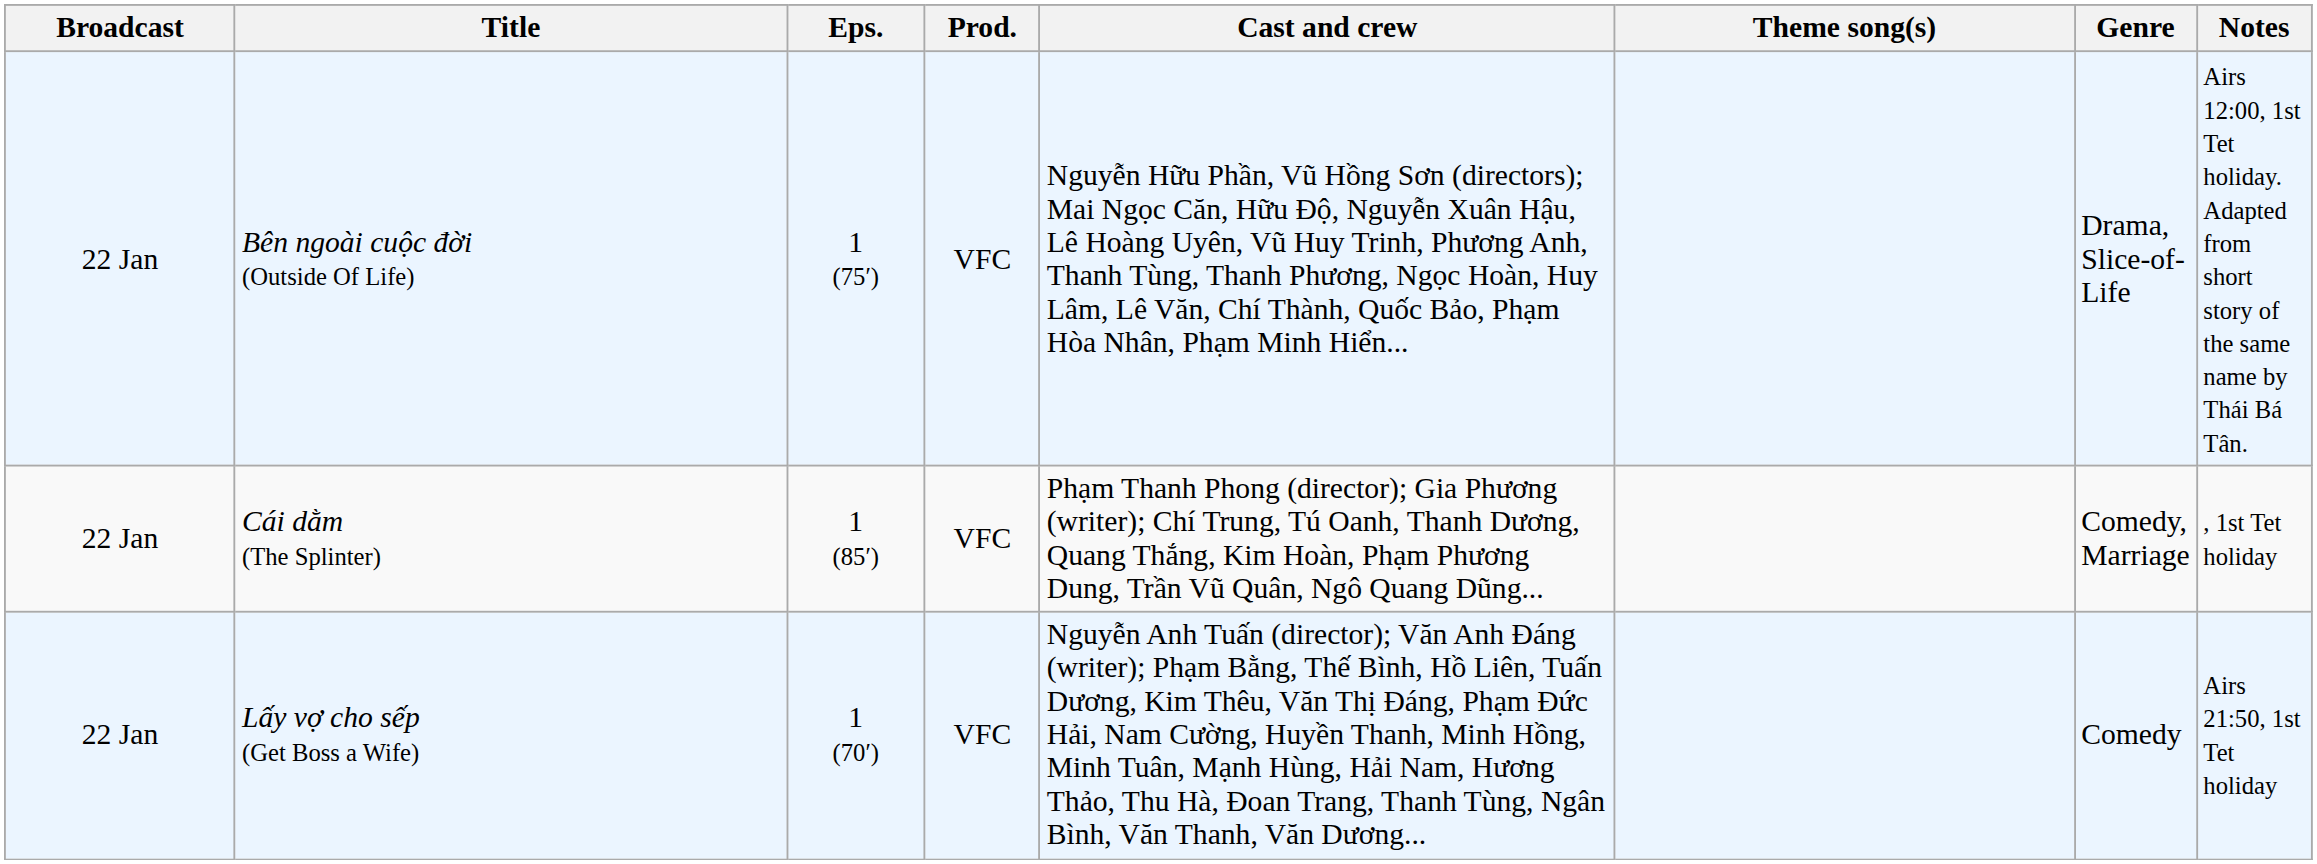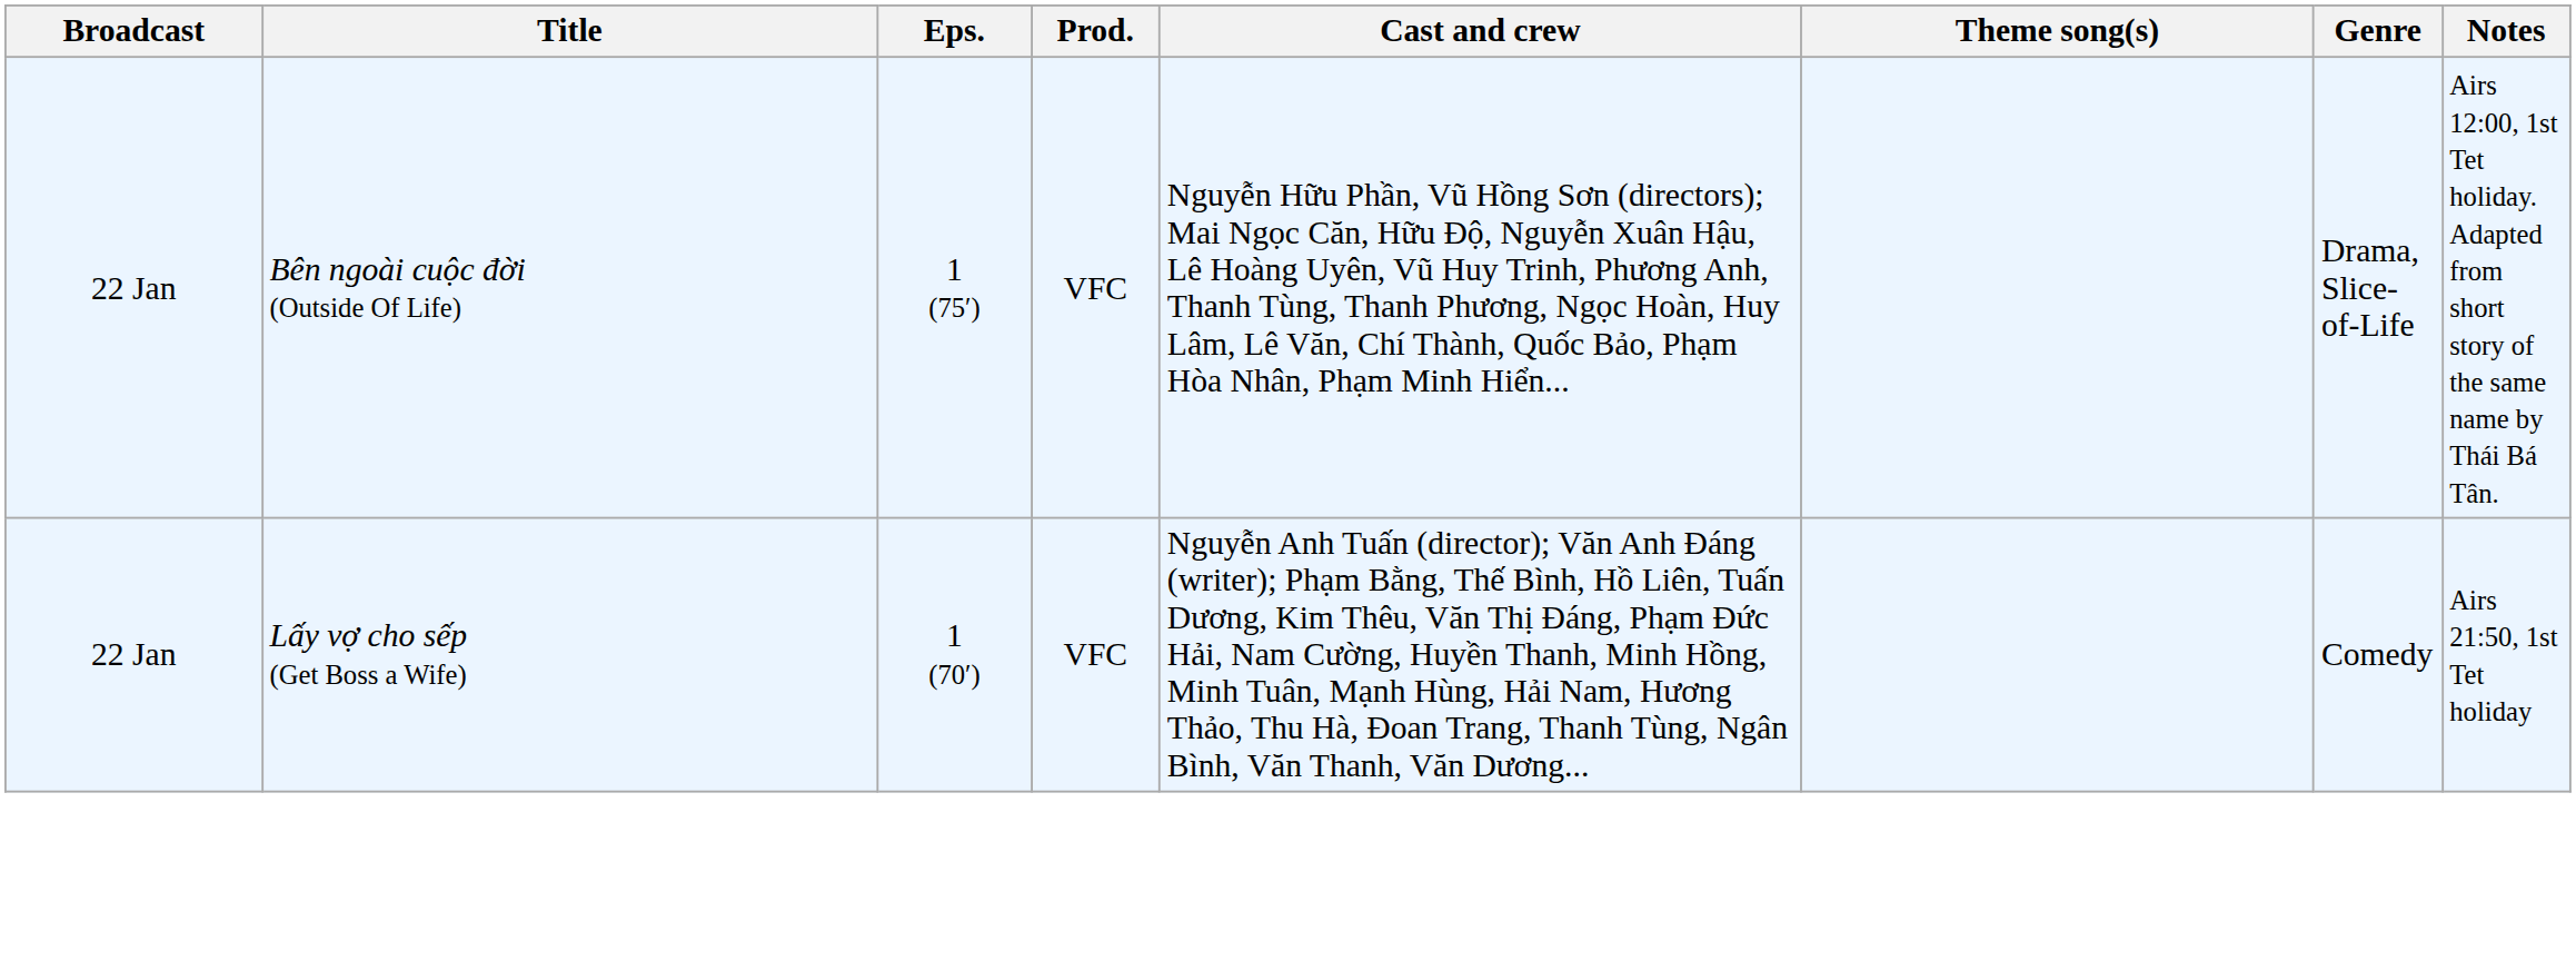- row: 22 Jan | Cái dằm (The Splinter) | 1 (85′) | VFC | Phạm Thanh Phong (director); Gia Phương (writer); Chí Trung, Tú Oanh, Thanh Dương, Quang Thắng, Kim Hoàn, Phạm Phương Dung, Trần Vũ Quân, Ngô Quang Dũng... | Comedy, Marriage | , 1st Tet holiday
